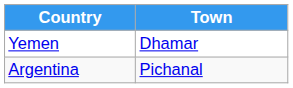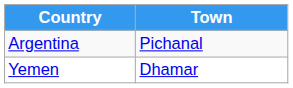rows swapped: Yemen <-> Argentina
